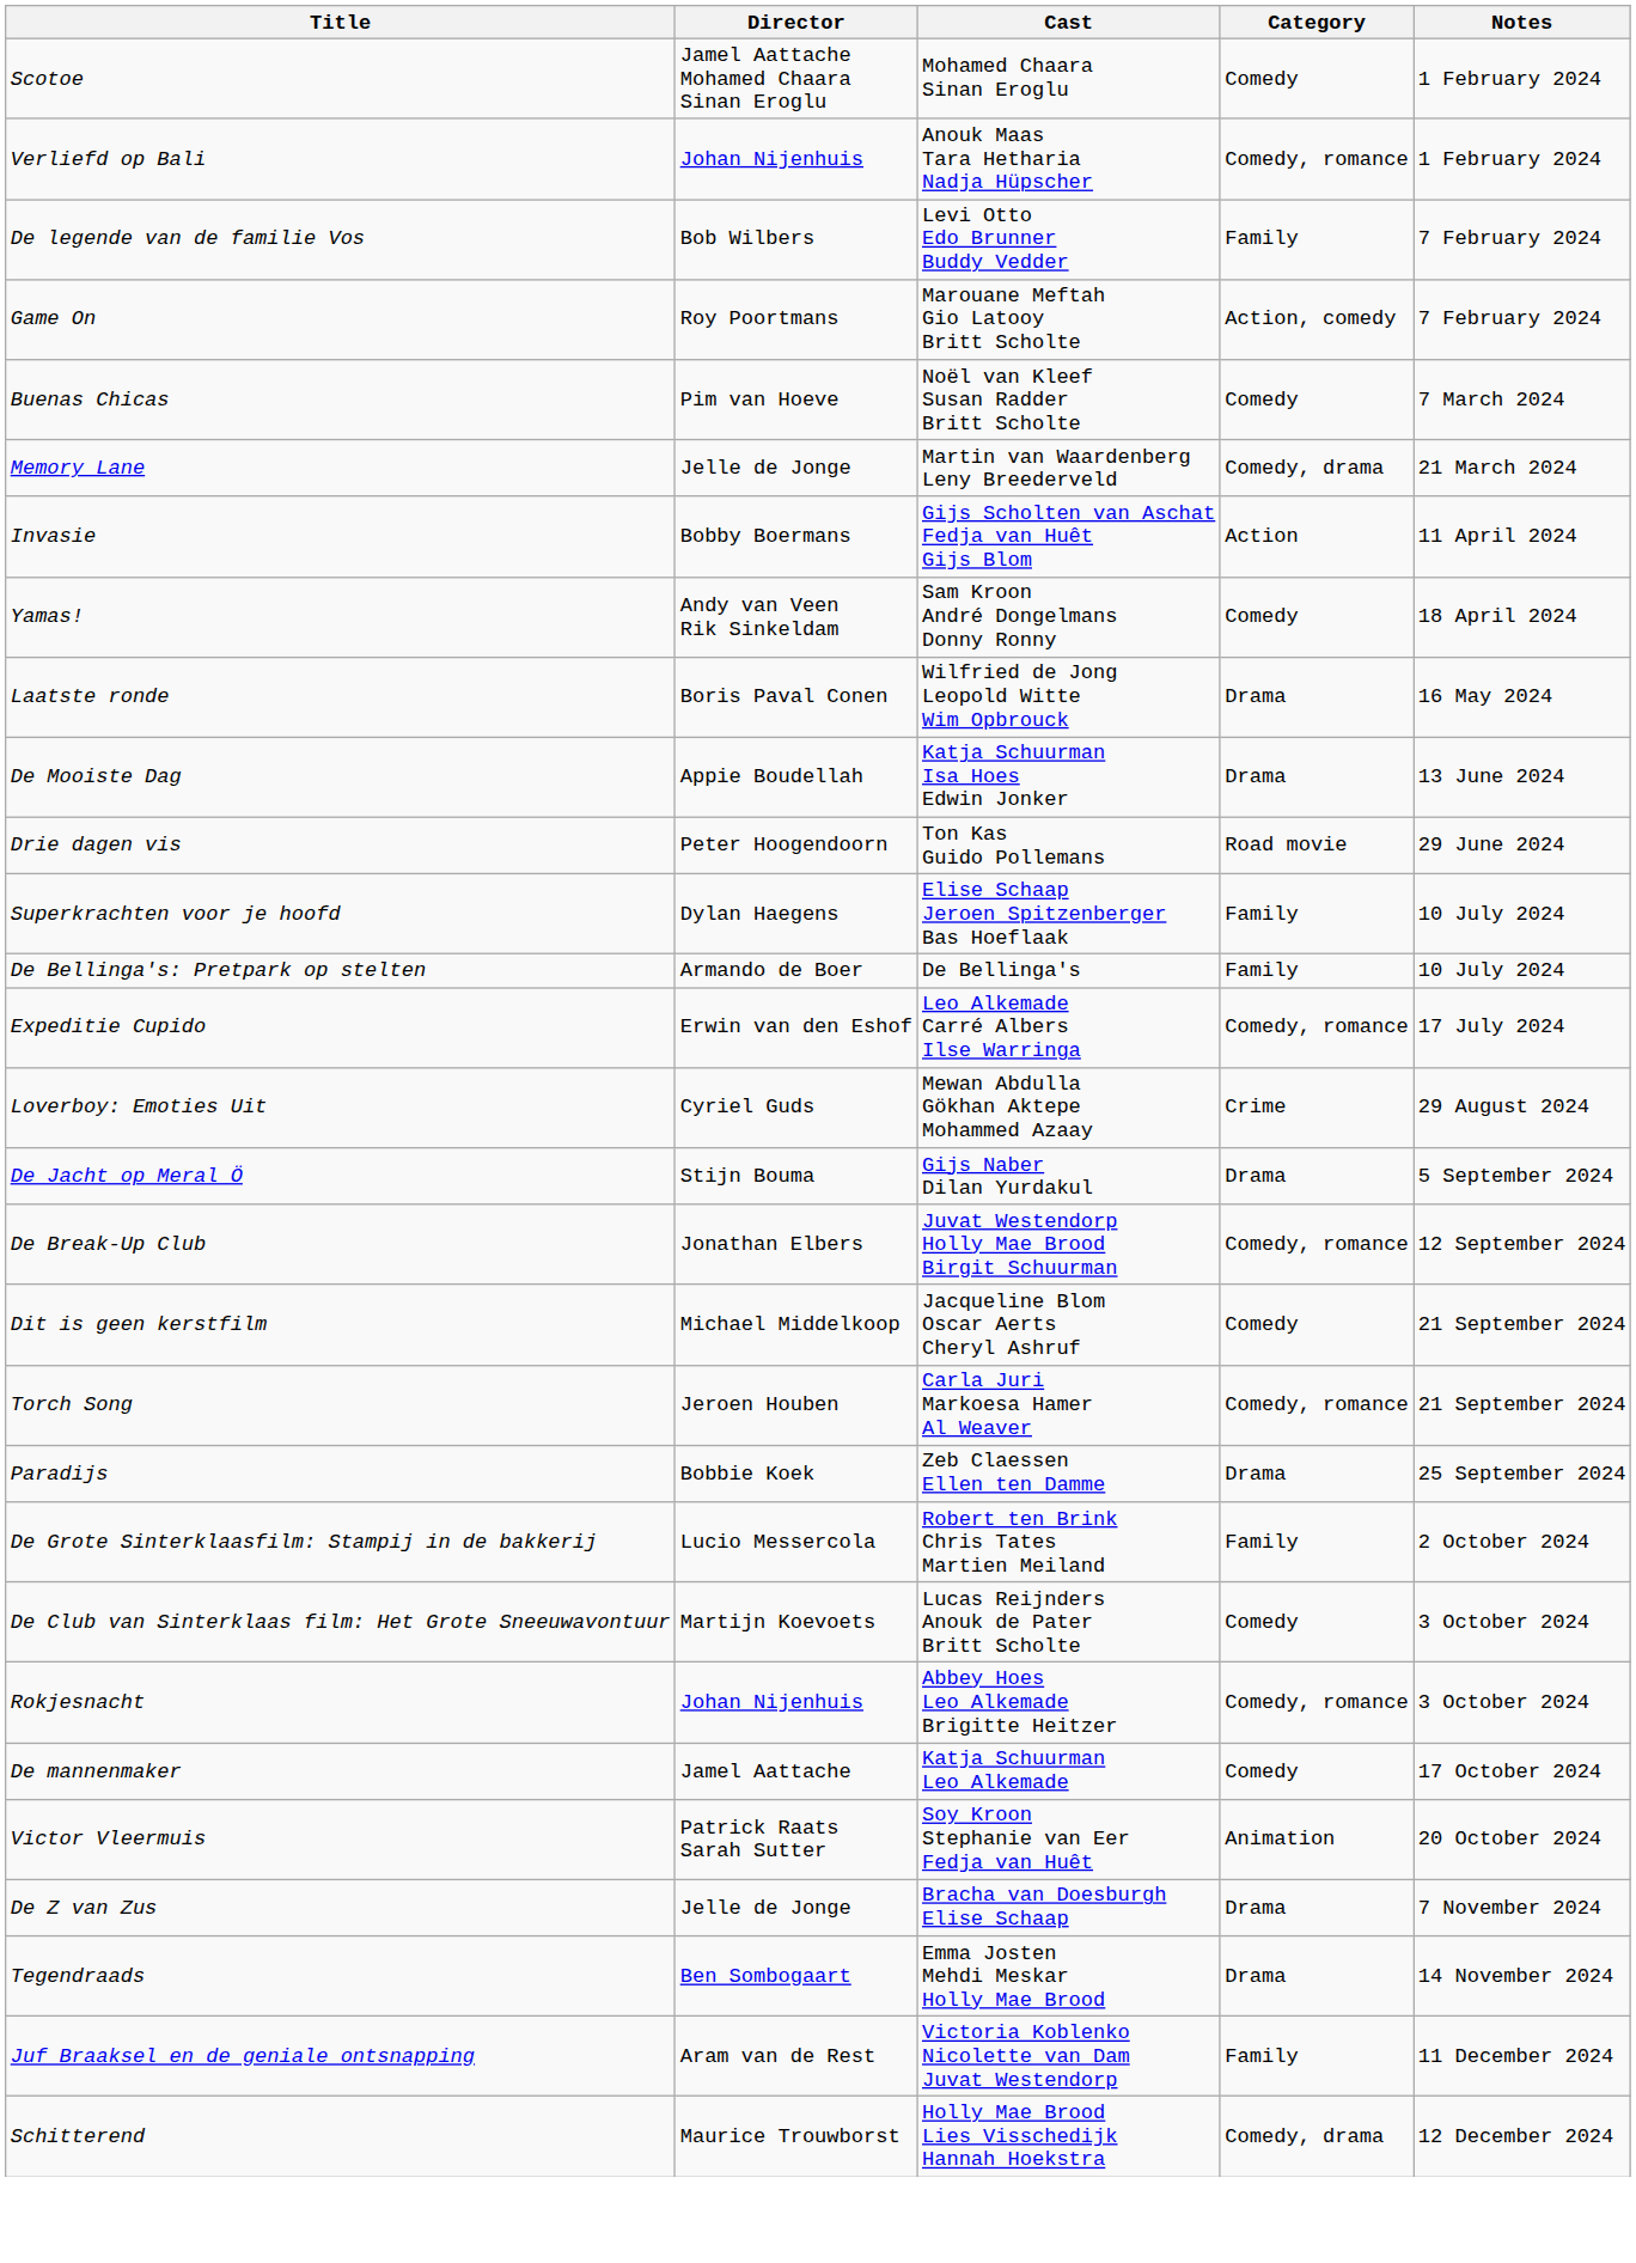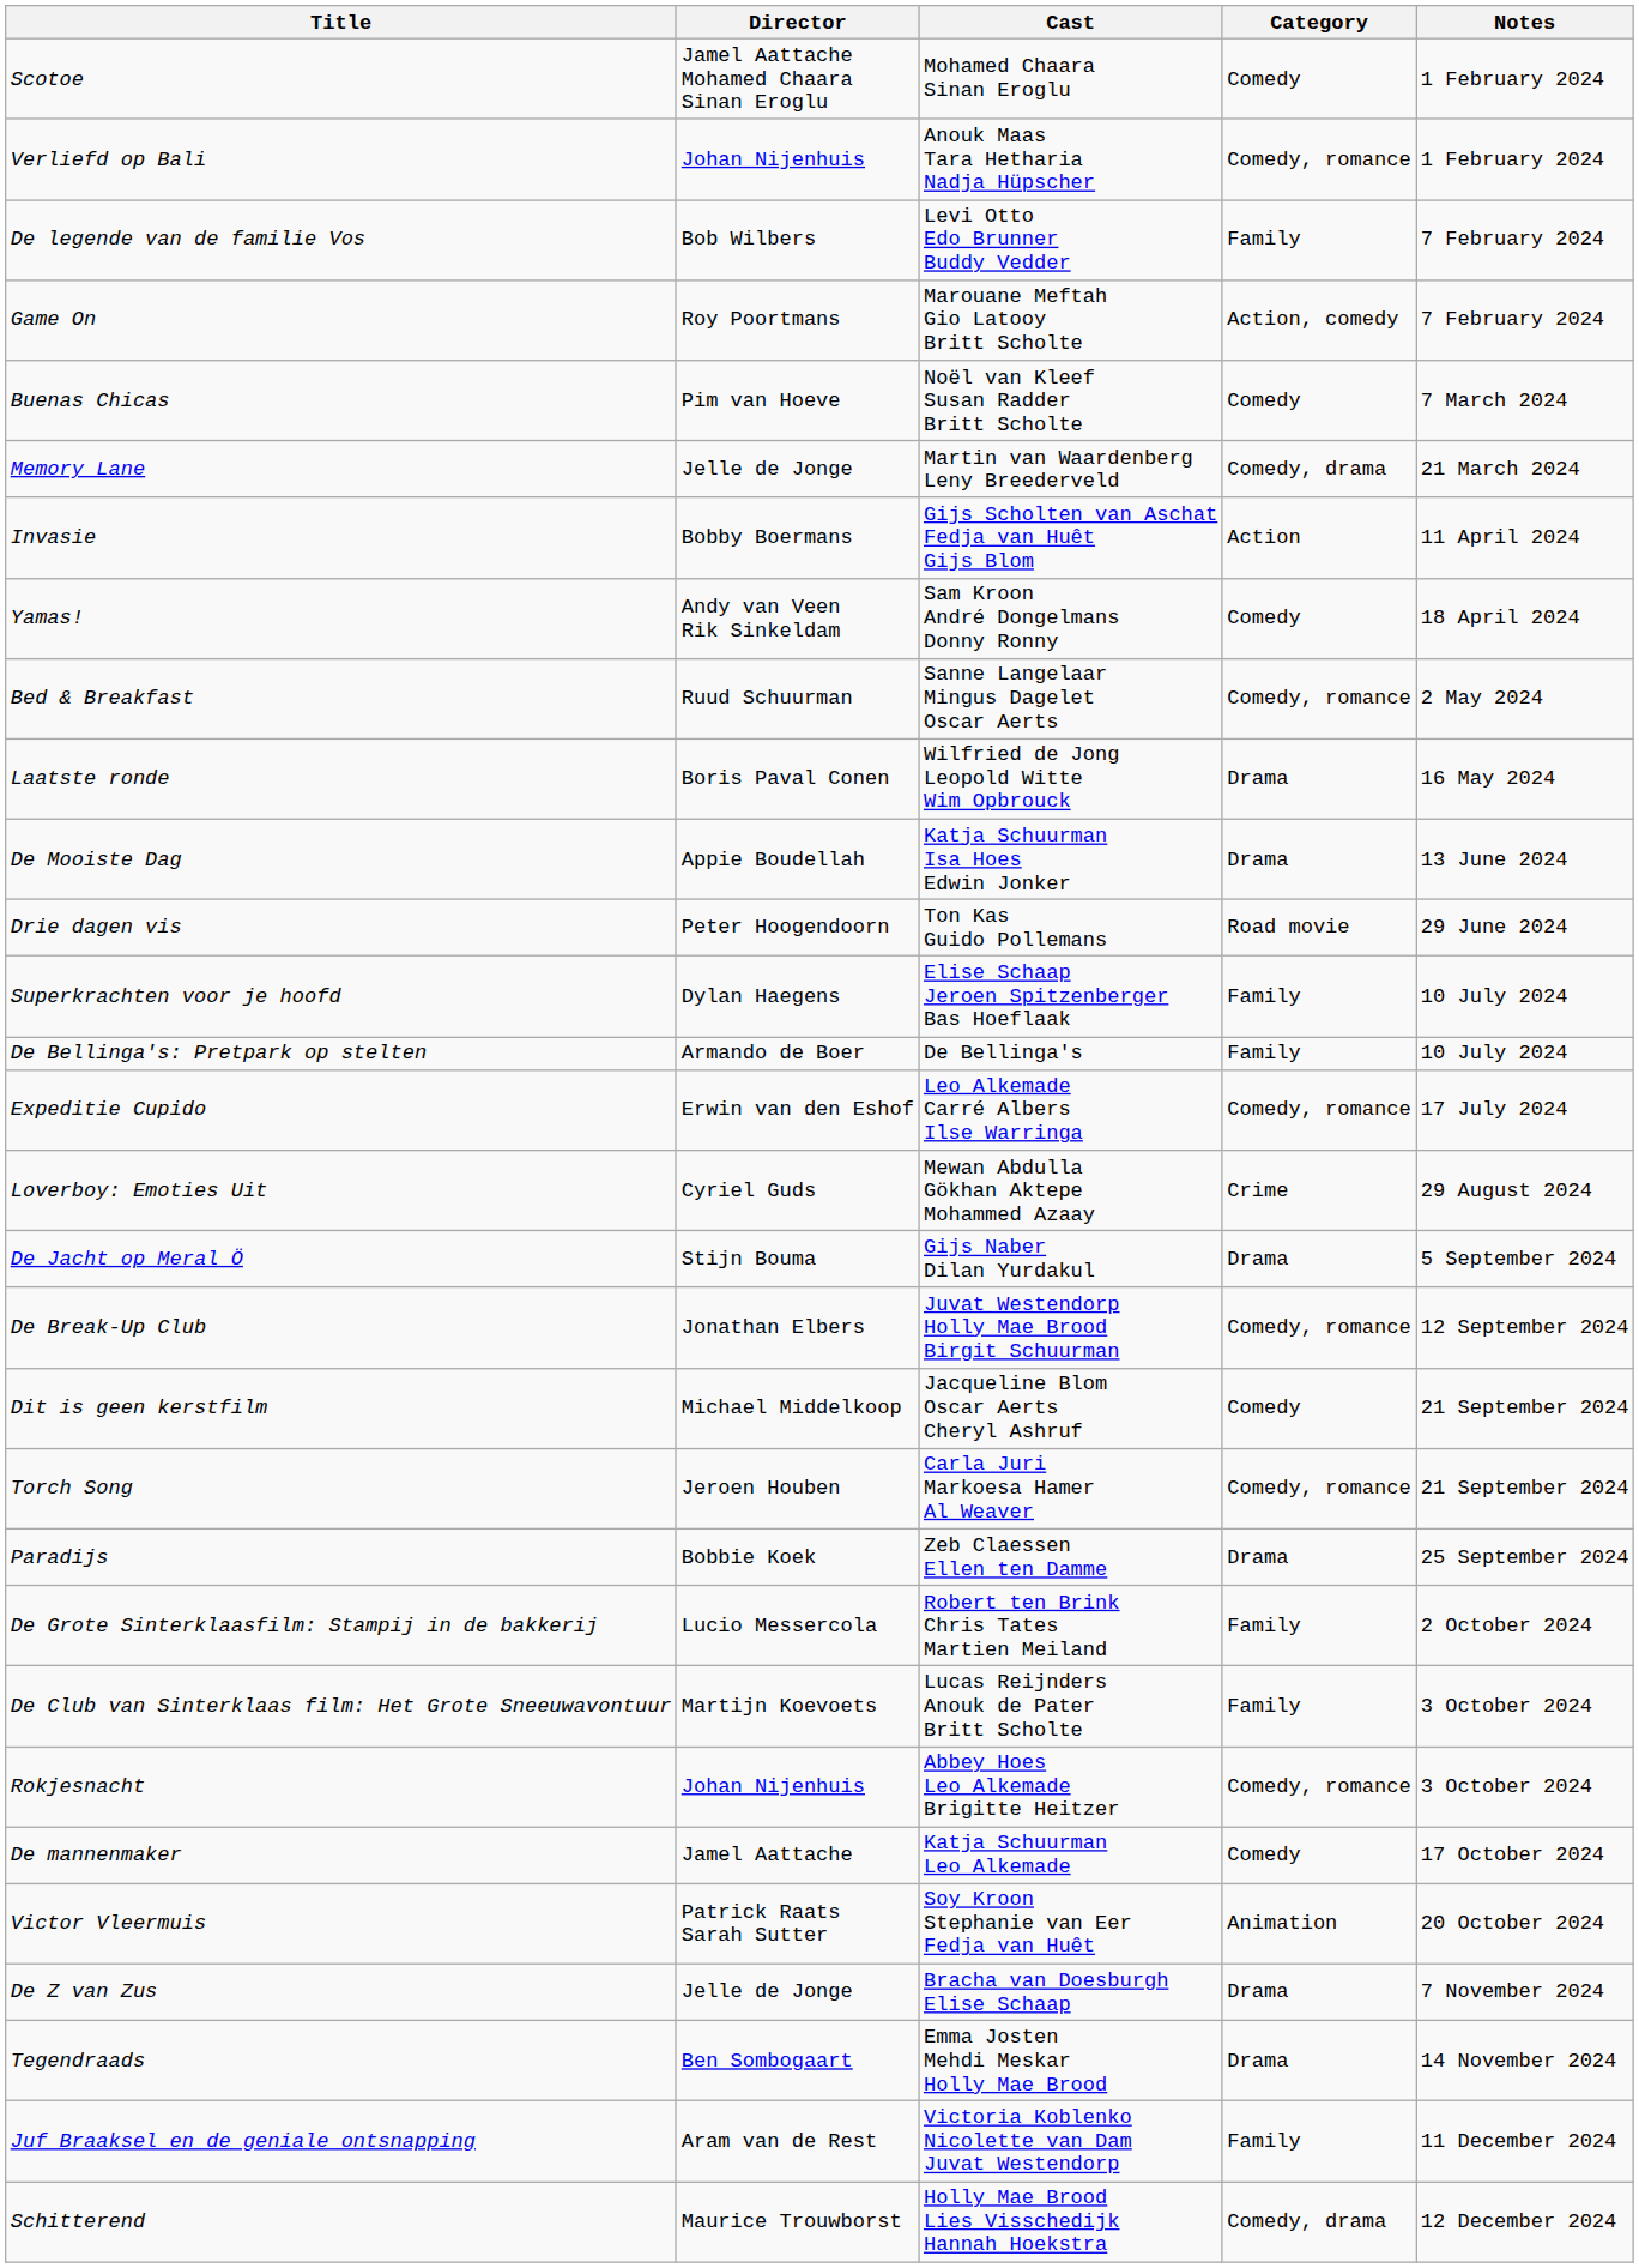+ row: Bed & Breakfast | Ruud Schuurman | Sanne Langelaar Mingus Dagelet Oscar Aerts | Comedy, romance | 2 May 2024
De Club van Sinterklaas film: Het Grote Sneeuwavontuur | Category: Comedy -> Family
